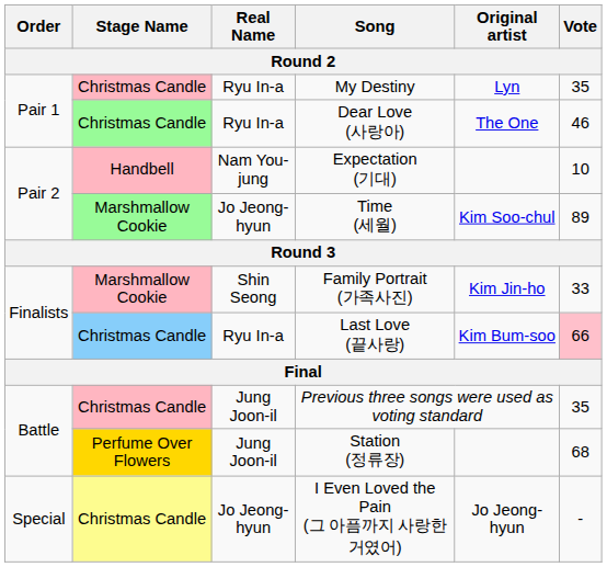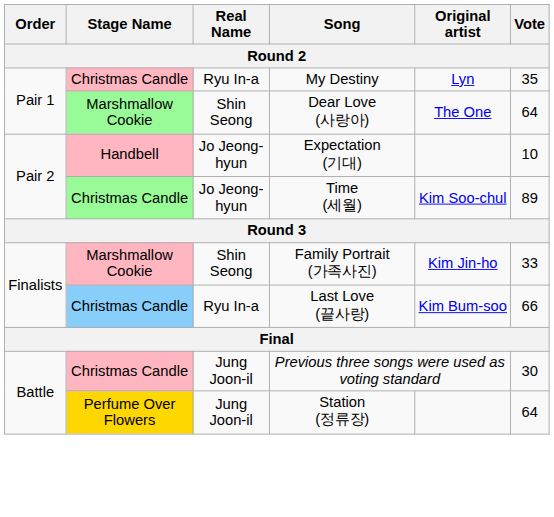Dear Love (사랑아) | Stage Name: Christmas Candle -> Marshmallow Cookie
Dear Love (사랑아) | Real Name: Ryu In-a -> Shin Seong
Dear Love (사랑아) | Vote: 46 -> 64
Expectation (기대) | Real Name: Nam You-jung -> Jo Jeong-hyun
Time (세월) | Stage Name: Marshmallow Cookie -> Christmas Candle
Last Love (끝사랑) | Vote: pink background -> no background
Previous three songs were used as voting standard | Vote: 35 -> 30
Station (정류장) | Vote: 68 -> 64
- row: Special | Christmas Candle | Jo Jeong-hyun | I Even Loved the Pain (그 아픔까지 사랑한거였어) | Jo Jeong-hyun | -
